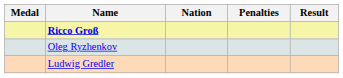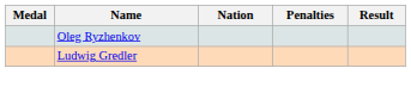- row: Ricco Groß
